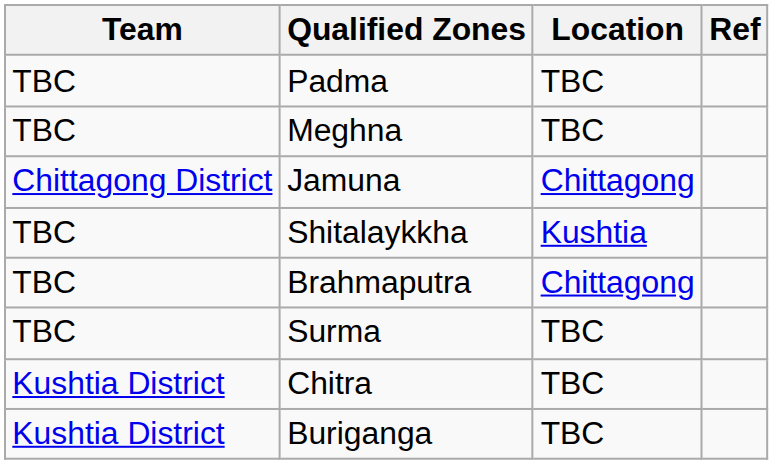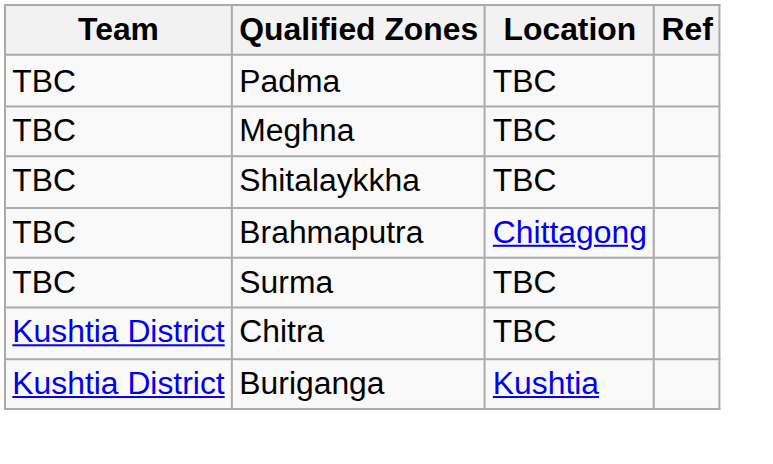- row: Chittagong District | Jamuna | Chittagong
Shitalaykkha | Location: Kushtia -> TBC
Buriganga | Location: TBC -> Kushtia
